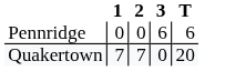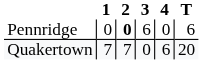+ column: 4 | 0 | 6
Pennridge | 2: normal -> bold
